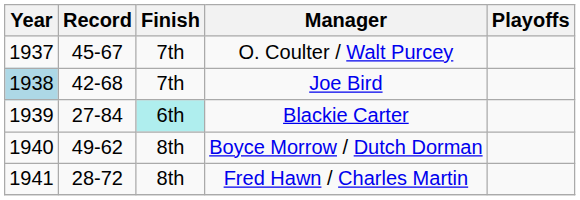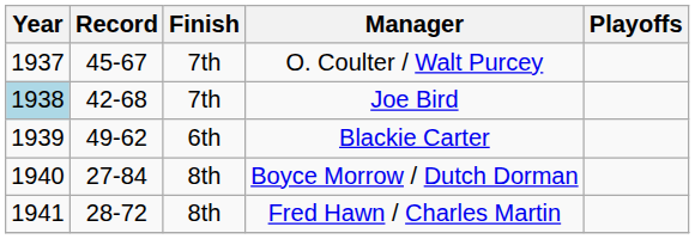Blackie Carter | Record: 27-84 -> 49-62
Blackie Carter | Finish: paleturquoise background -> no background
Boyce Morrow / Dutch Dorman | Record: 49-62 -> 27-84
